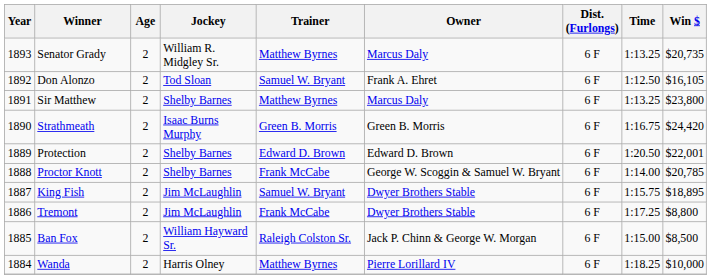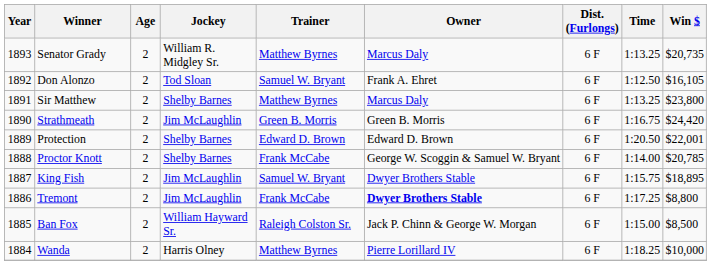Strathmeath | Jockey: Isaac Burns Murphy -> Jim McLaughlin
Tremont | Owner: normal -> bold
